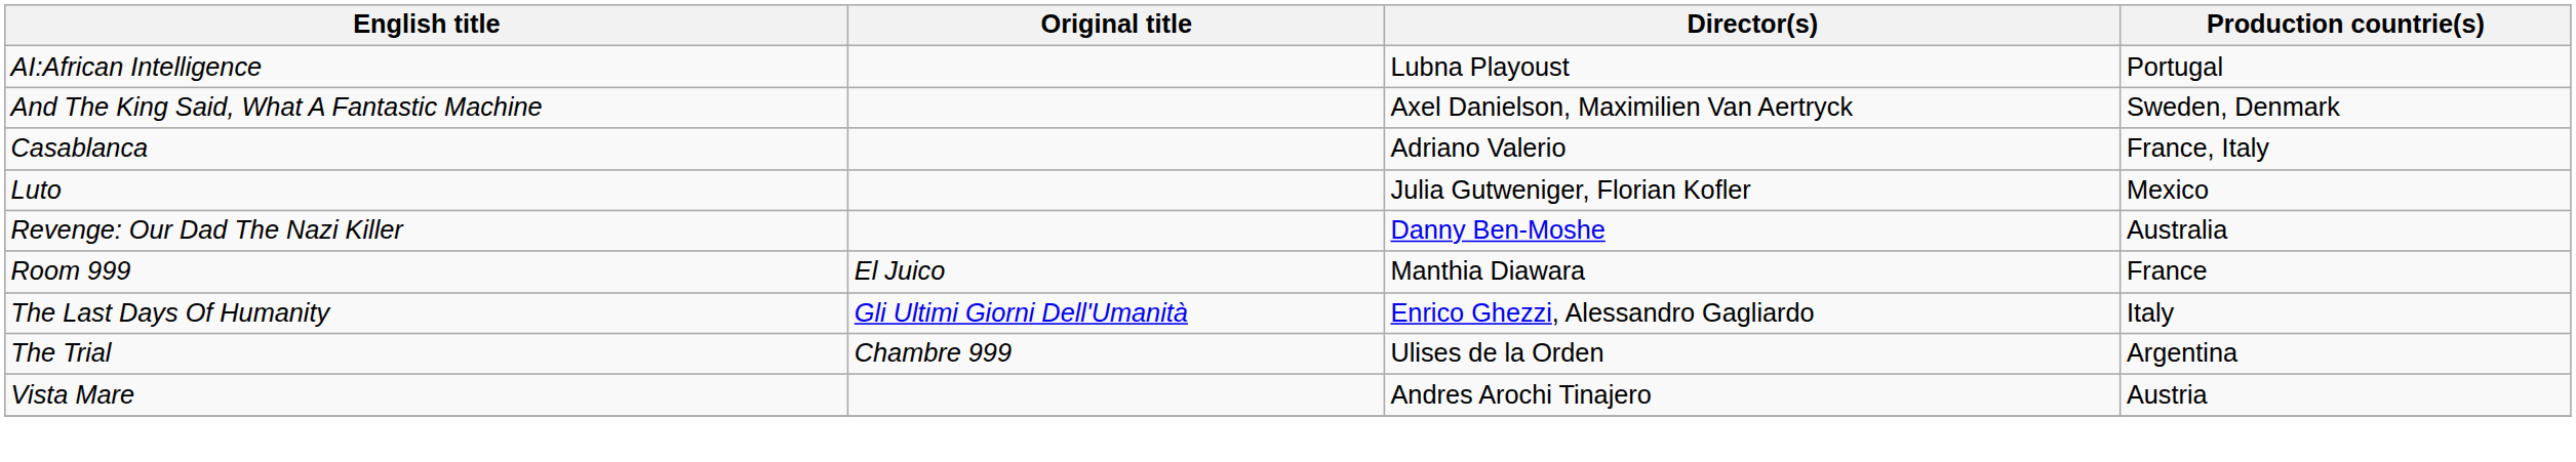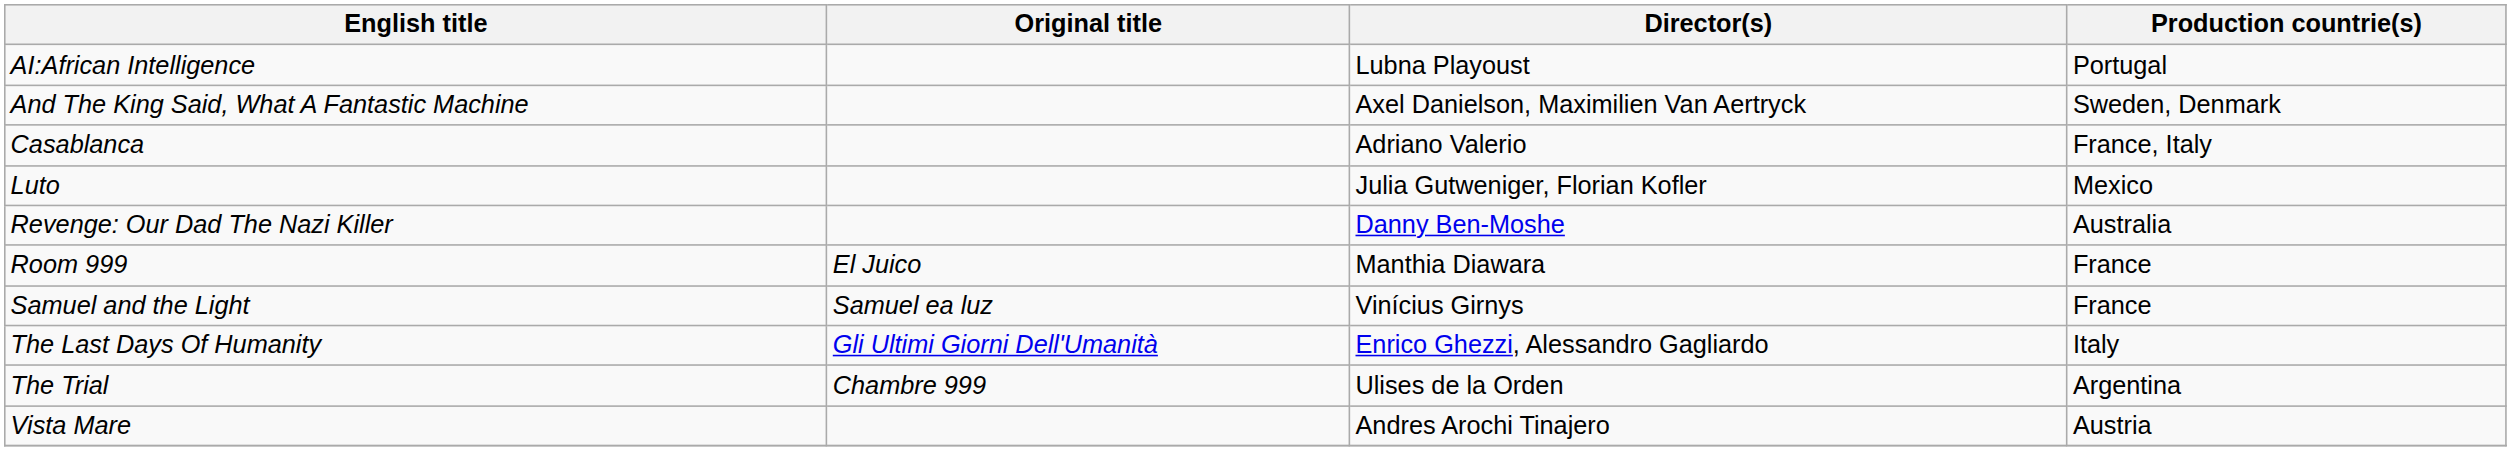+ row: Samuel and the Light | Samuel ea luz | Vinícius Girnys | France
